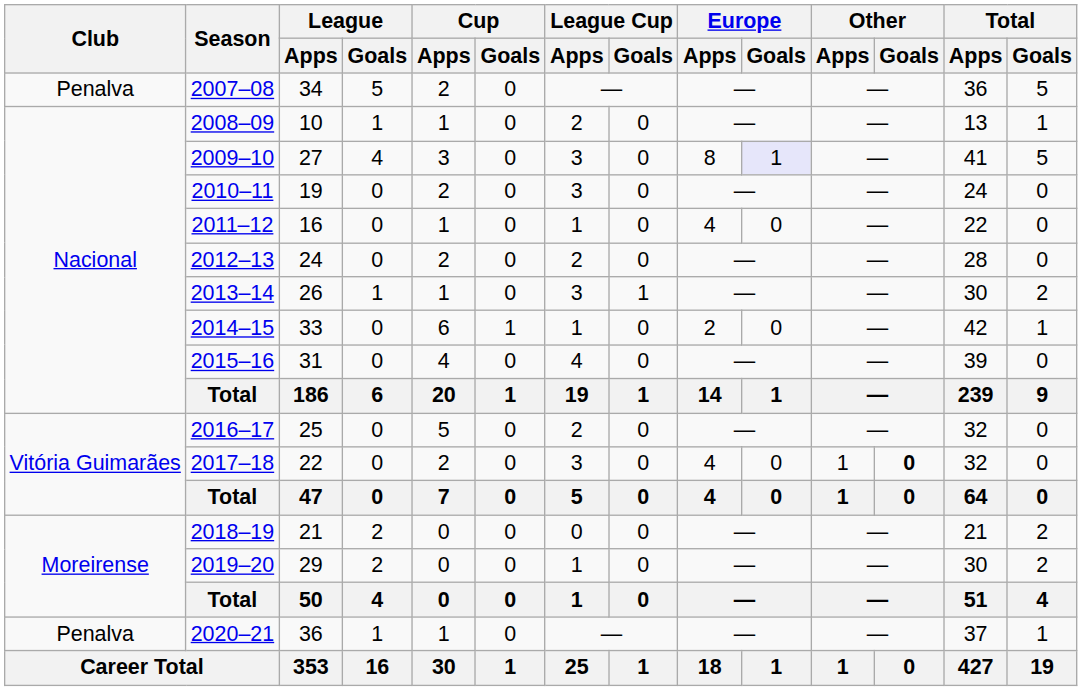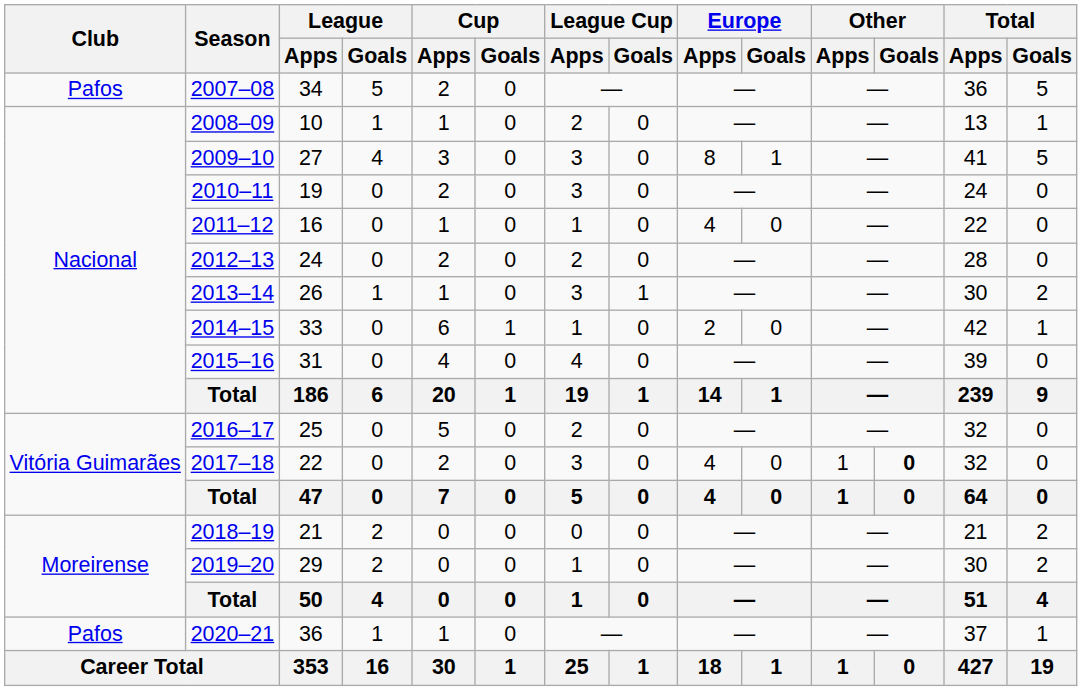2007–08 | Club: Penalva -> Pafos
2009–10 | Europe / Goals: lavender background -> no background
2020–21 | Club: Penalva -> Pafos
